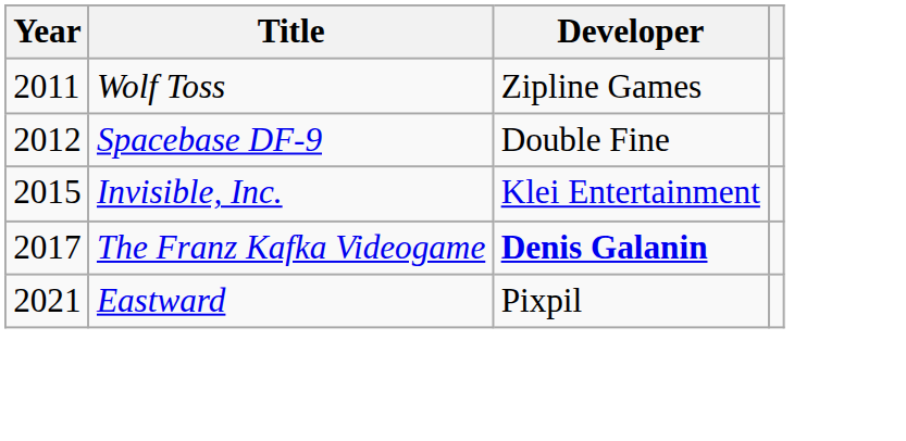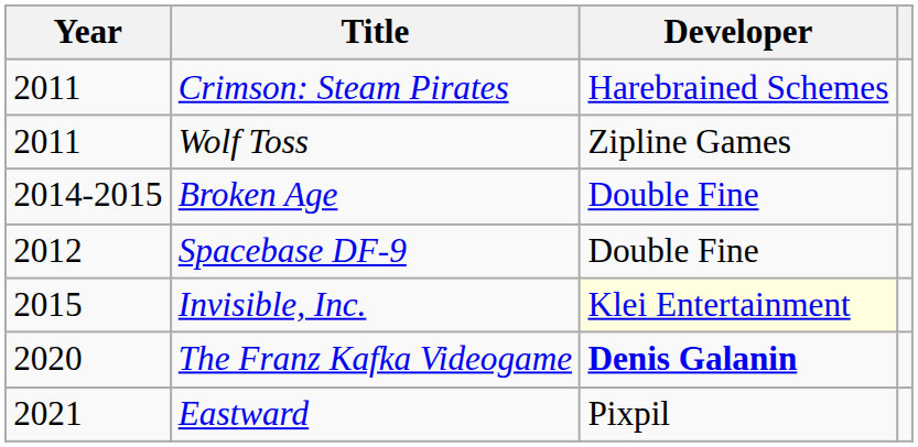+ row: 2011 | Crimson: Steam Pirates | Harebrained Schemes
+ row: 2014-2015 | Broken Age | Double Fine
Invisible, Inc. | Developer: no background -> lightyellow background
The Franz Kafka Videogame | Year: 2017 -> 2020
